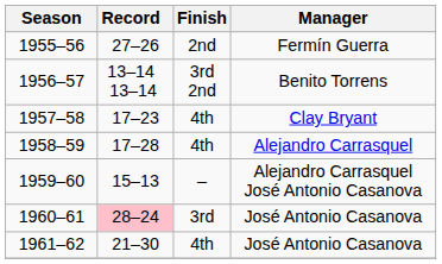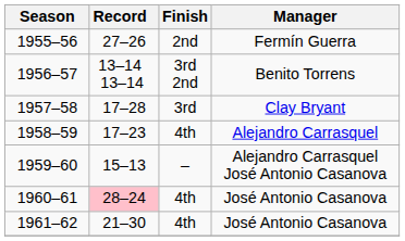1957–58 | Record: 17–23 -> 17–28
1957–58 | Finish: 4th -> 3rd
1958–59 | Record: 17–28 -> 17–23
1960–61 | Finish: 3rd -> 4th
